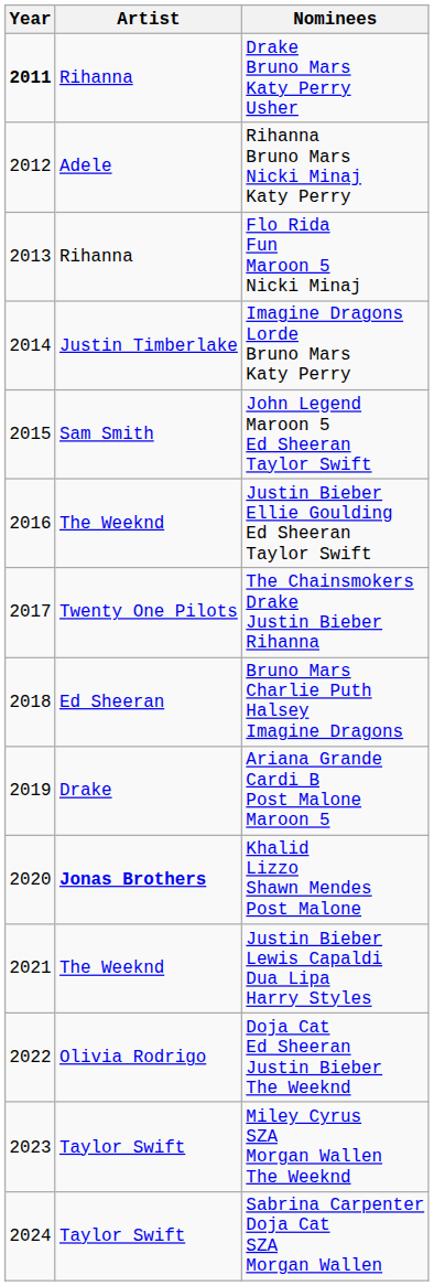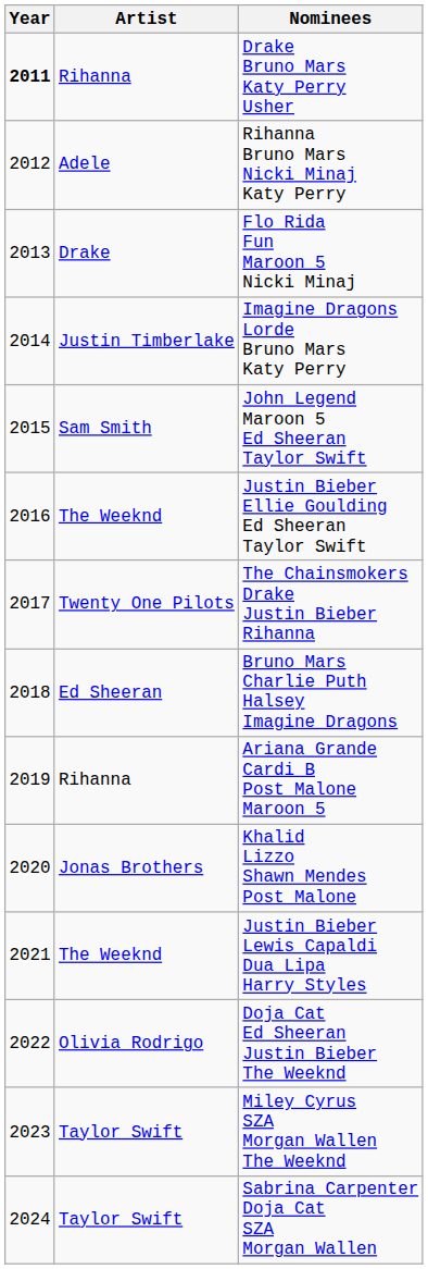Flo Rida Fun Maroon 5 Nicki Minaj | Artist: Rihanna -> Drake
Ariana Grande Cardi B Post Malone Maroon 5 | Artist: Drake -> Rihanna
Khalid Lizzo Shawn Mendes Post Malone | Artist: bold -> normal
